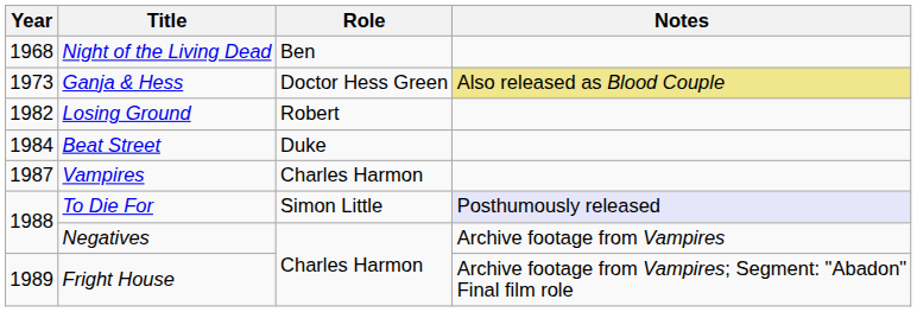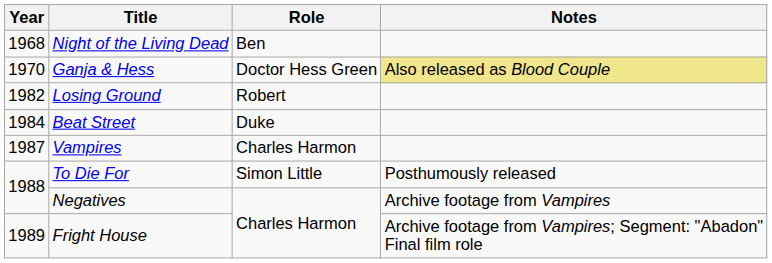Ganja & Hess | Year: 1973 -> 1970
To Die For | Notes: lavender background -> no background
